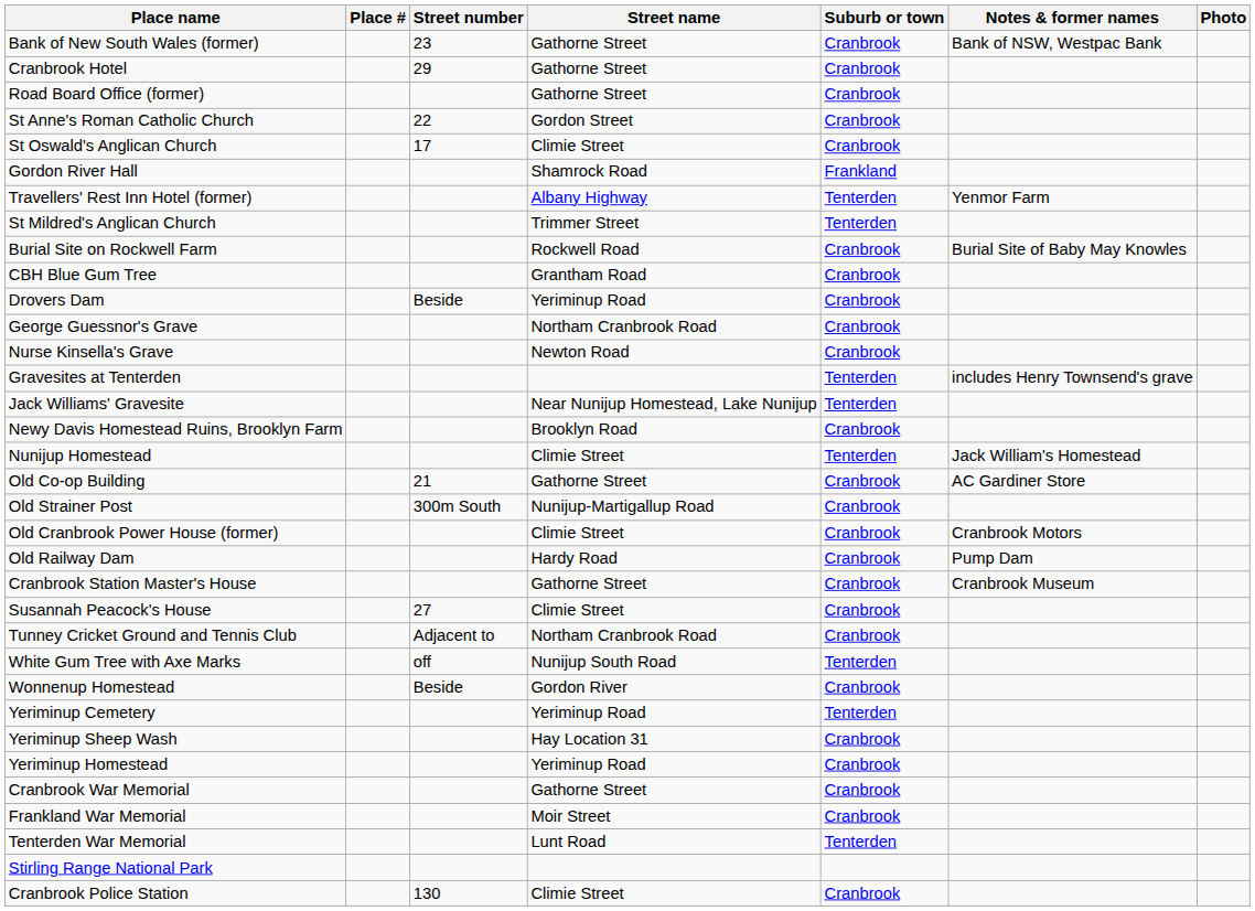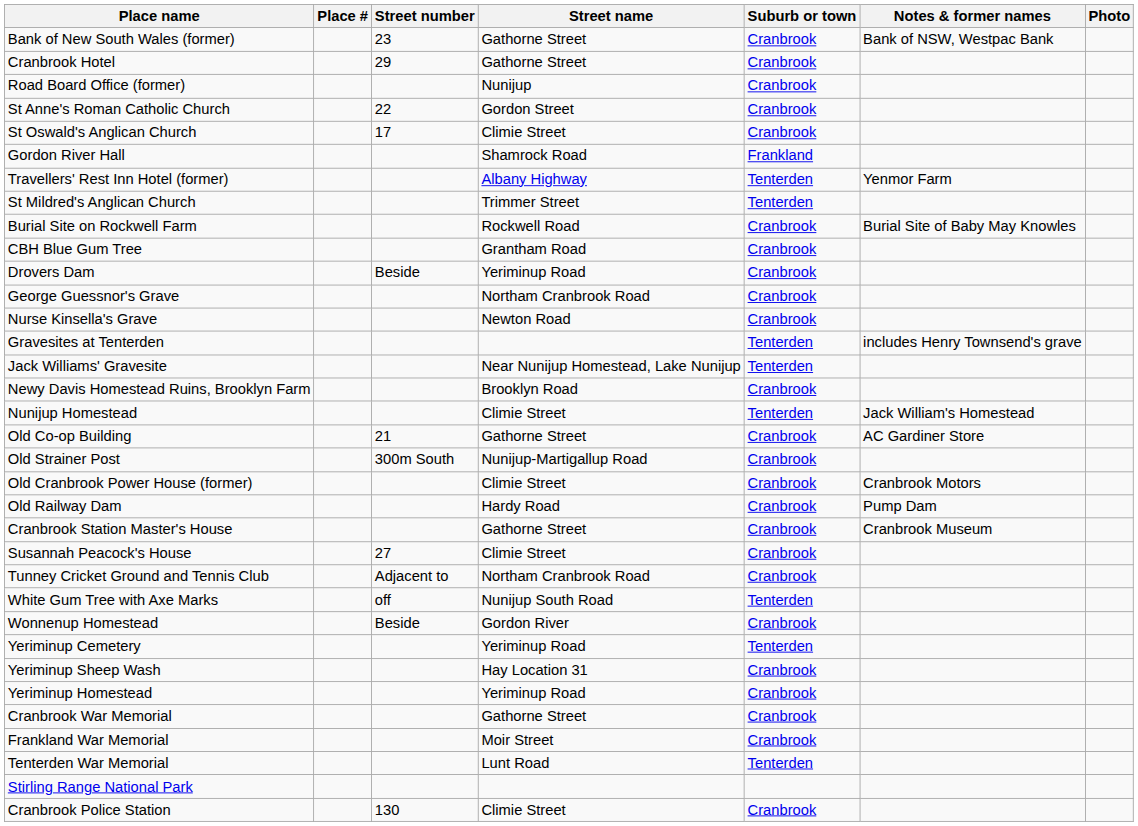Road Board Office (former) | Street name: Gathorne Street -> Nunijup
